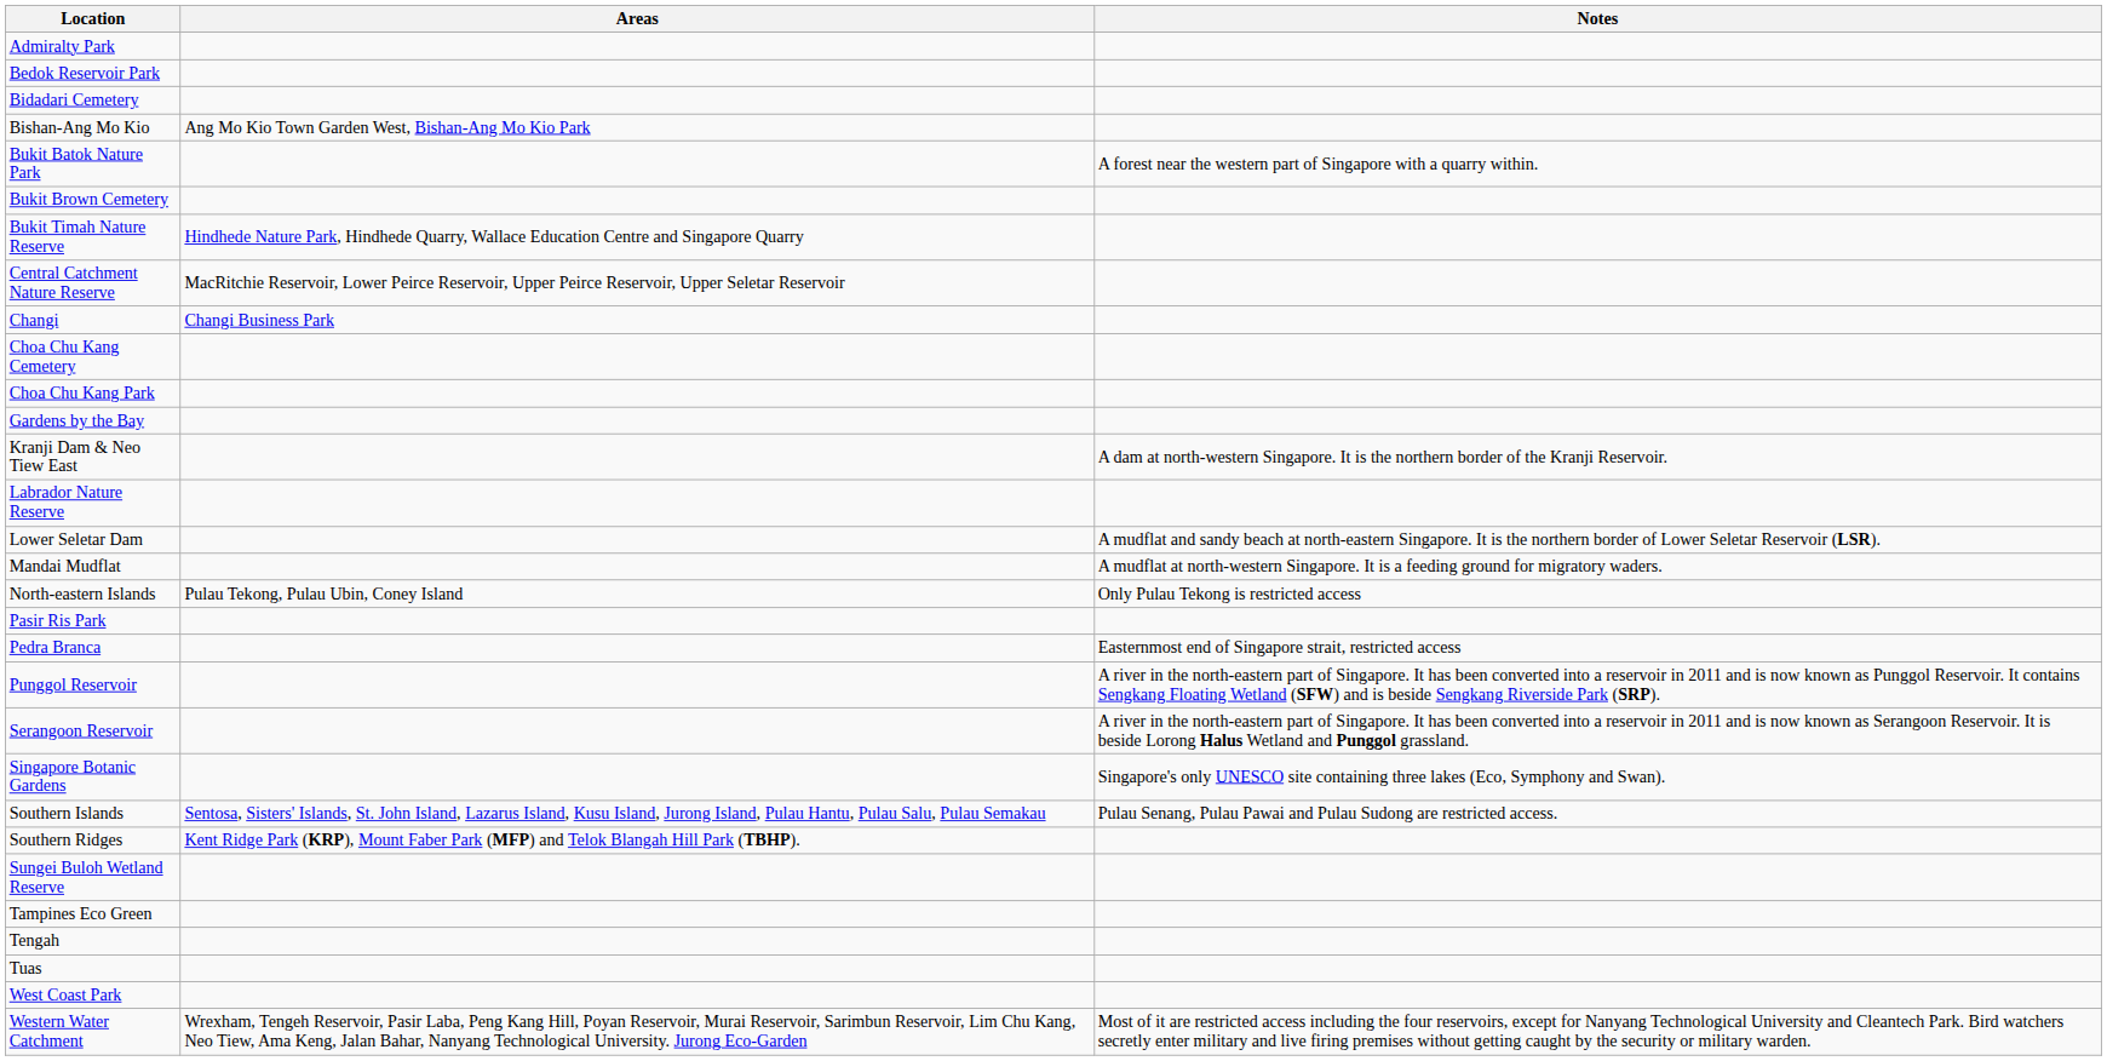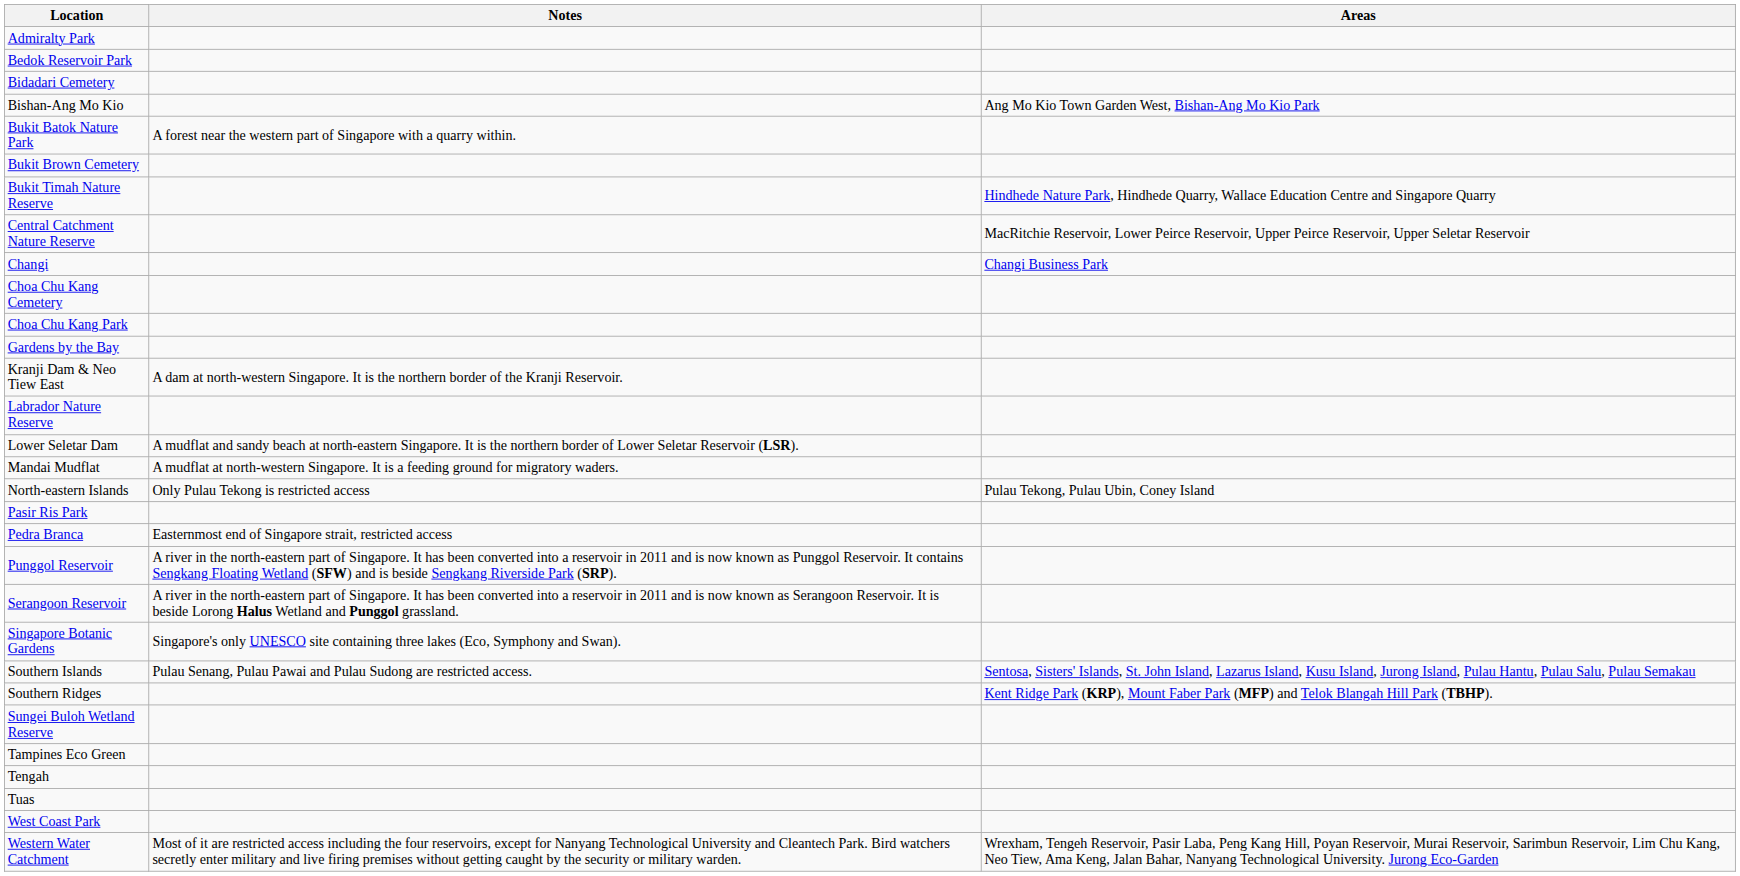columns swapped: Areas <-> Notes
